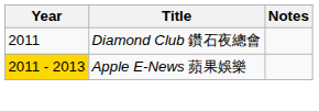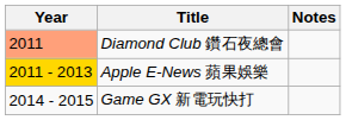Diamond Club 鑽石夜總會 | Year: no background -> lightsalmon background
+ row: 2014 - 2015 | Game GX 新電玩快打
